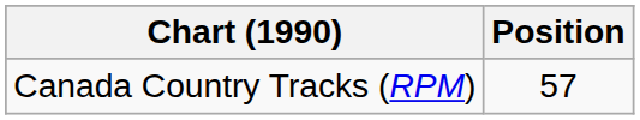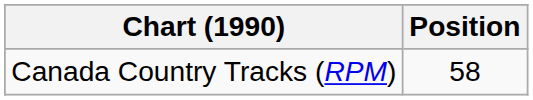Canada Country Tracks (RPM) | Position: 57 -> 58
